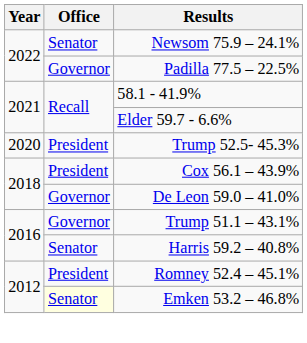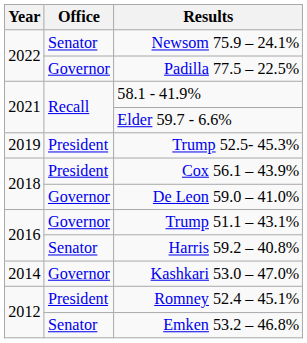Trump 52.5- 45.3% | Year: 2020 -> 2019
+ row: 2014 | Governor | Kashkari 53.0 – 47.0%
Emken 53.2 – 46.8% | Office: lightyellow background -> no background
